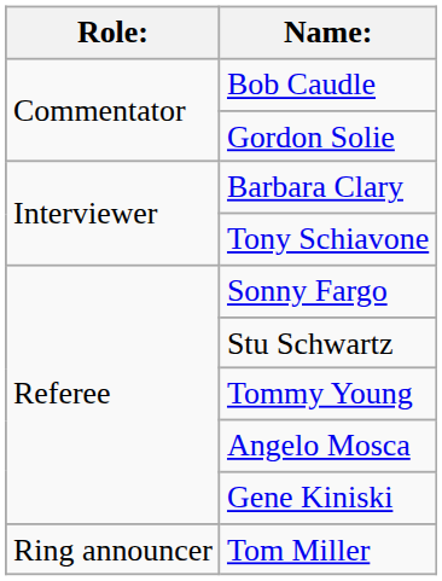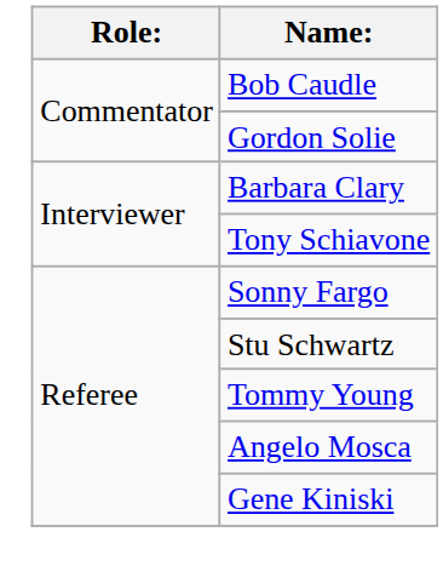- row: Ring announcer | Tom Miller
